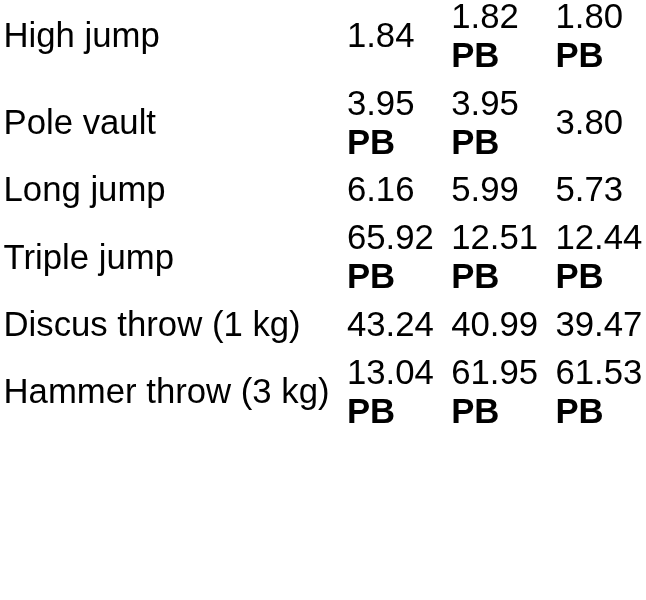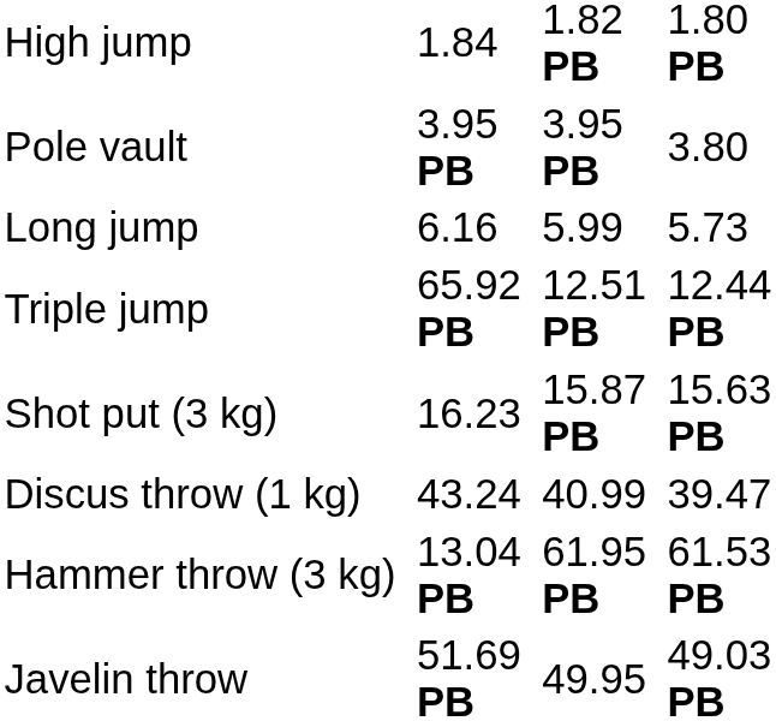+ row: Shot put (3 kg) | 16.23 | 15.87 PB | 15.63 PB
+ row: Javelin throw | 51.69 PB | 49.95 | 49.03 PB
